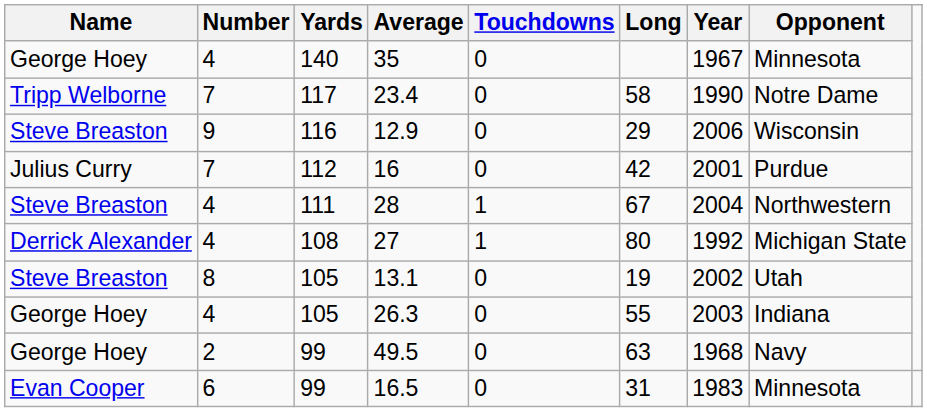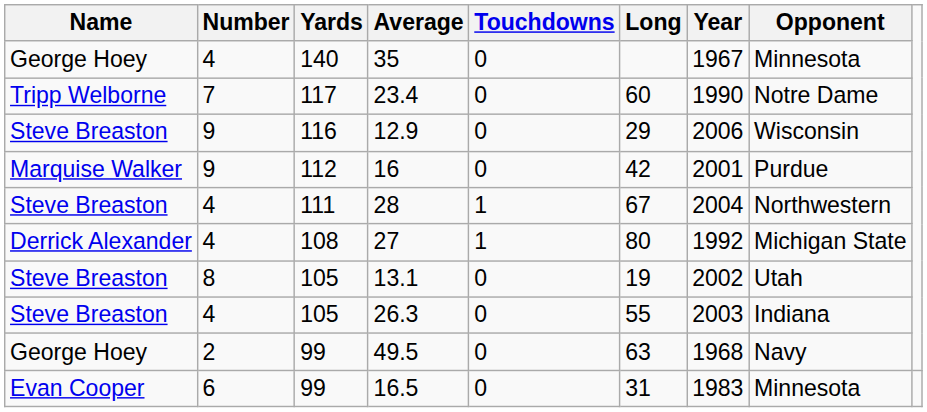23.4 | Long: 58 -> 60
16 | Name: Julius Curry -> Marquise Walker
16 | Number: 7 -> 9
26.3 | Name: George Hoey -> Steve Breaston
